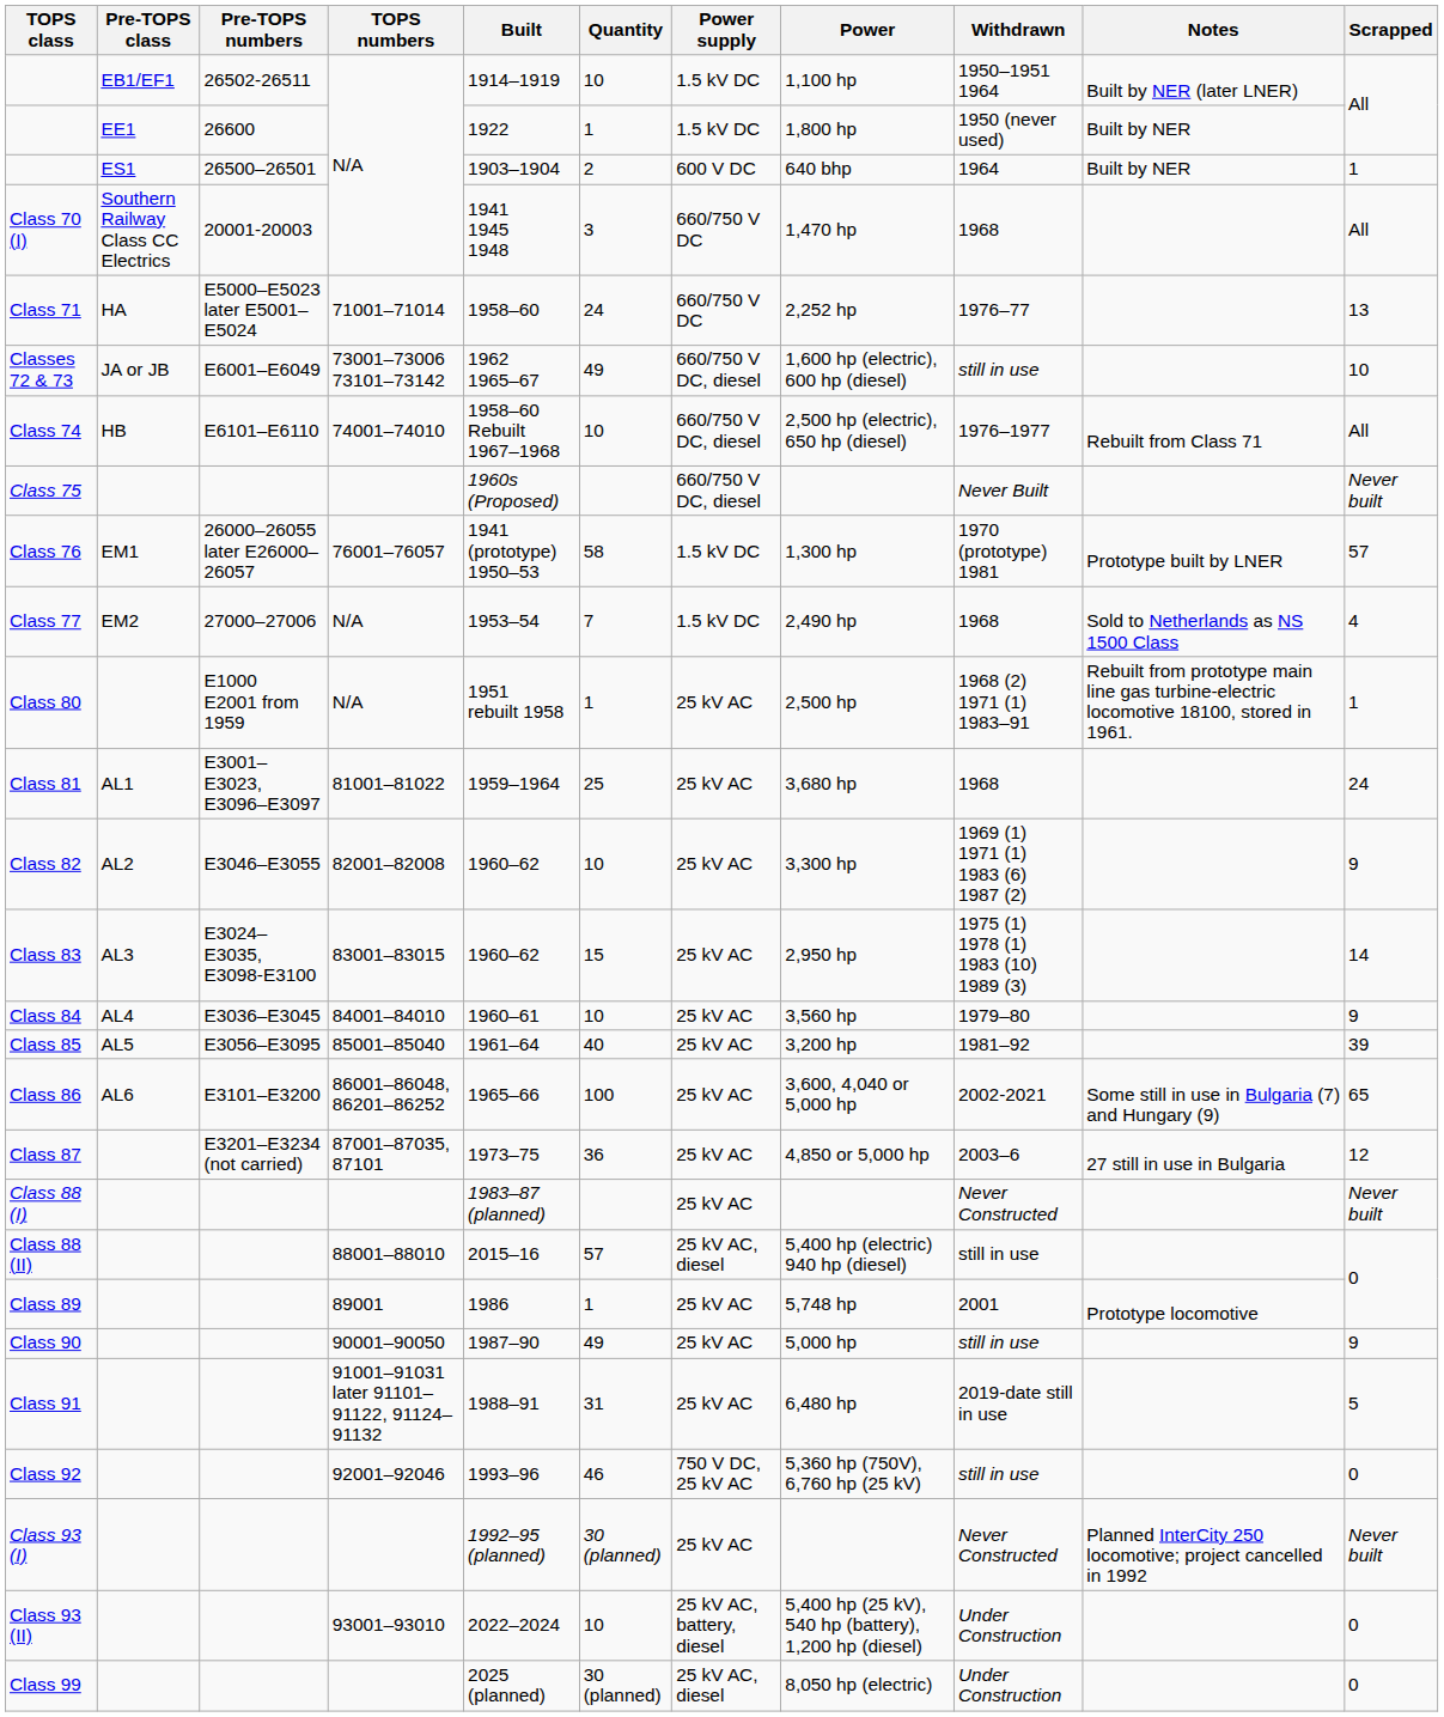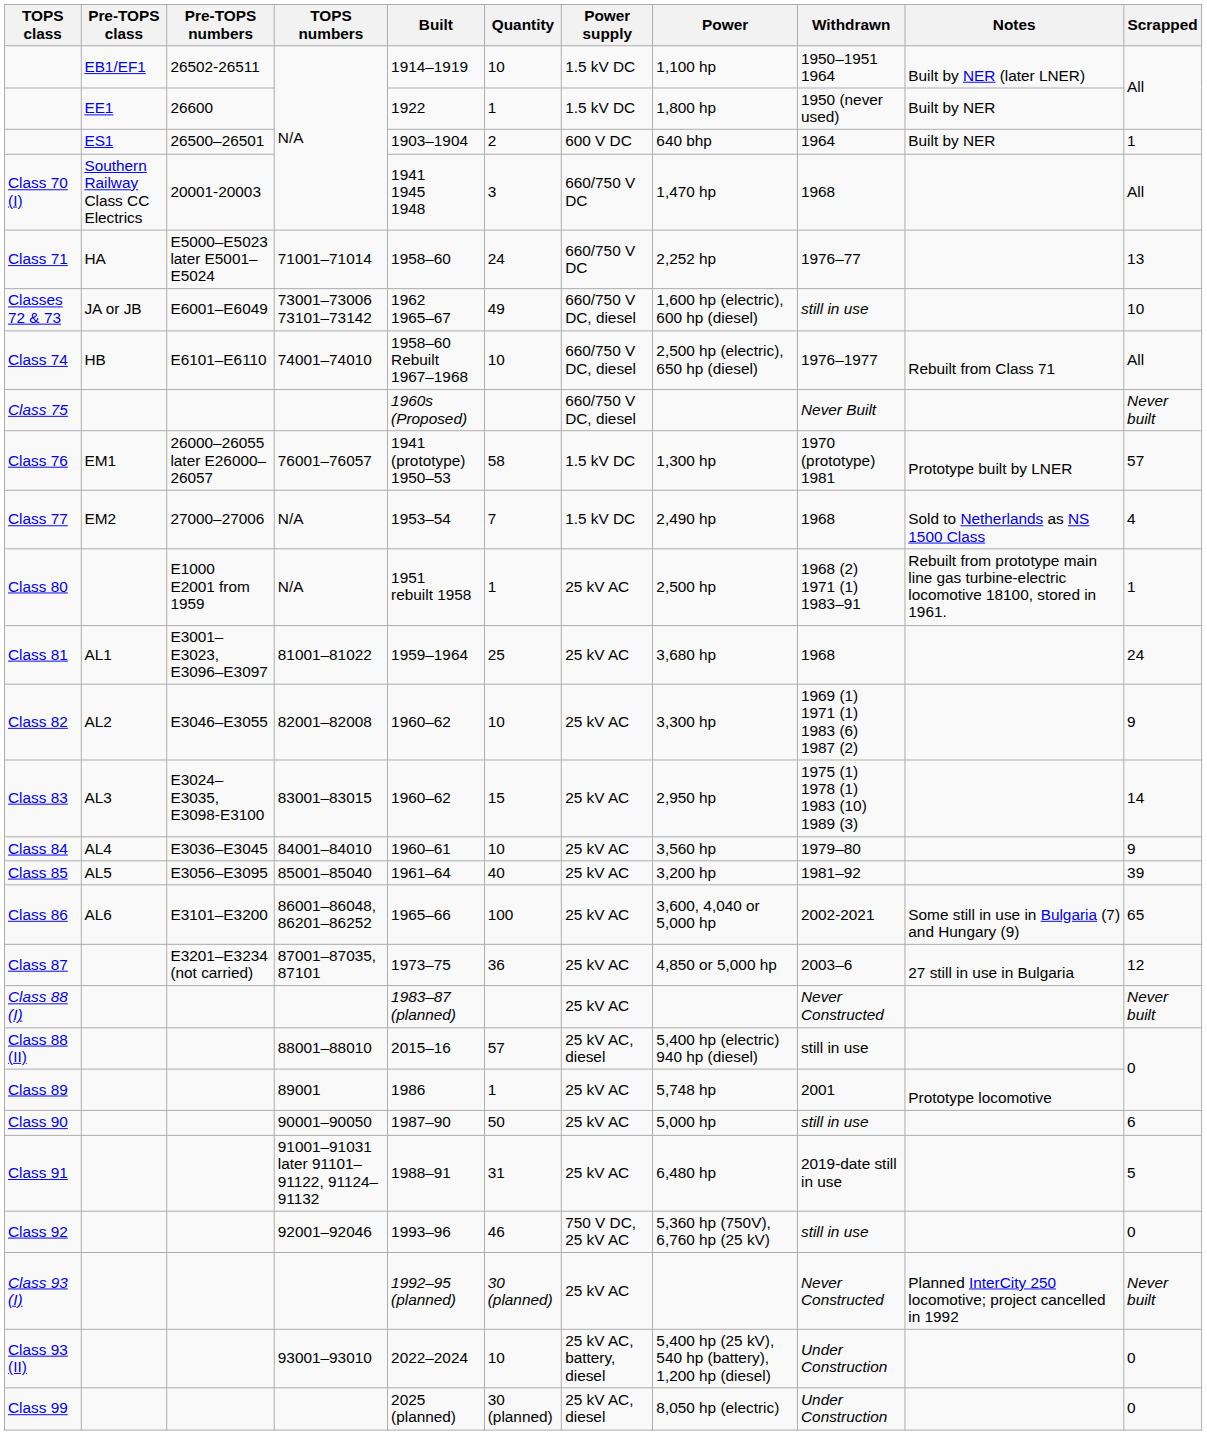Class 90 | Quantity: 49 -> 50
Class 90 | Scrapped: 9 -> 6
